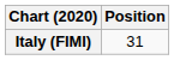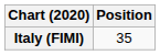Italy (FIMI) | Position: 31 -> 35
